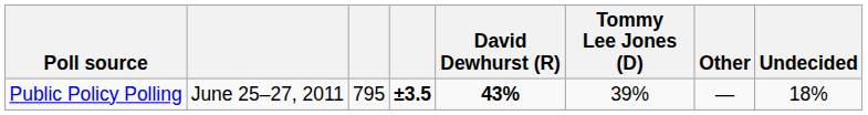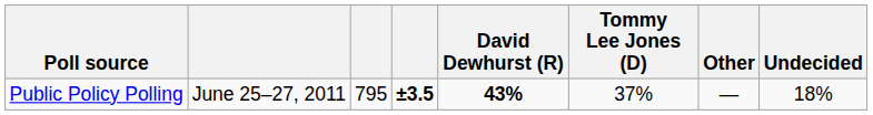Public Policy Polling | Tommy Lee Jones (D): 39% -> 37%
